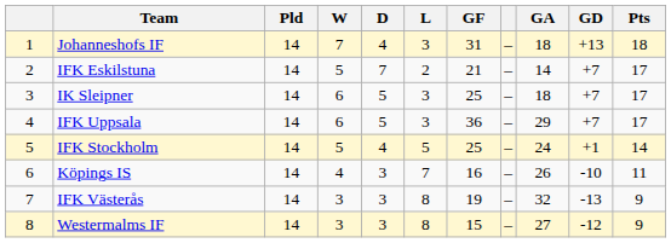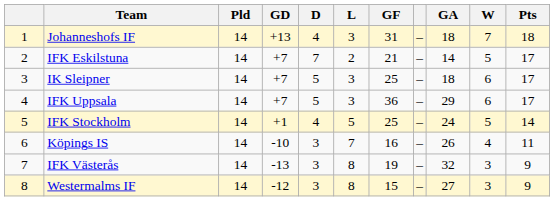columns swapped: W <-> GD
